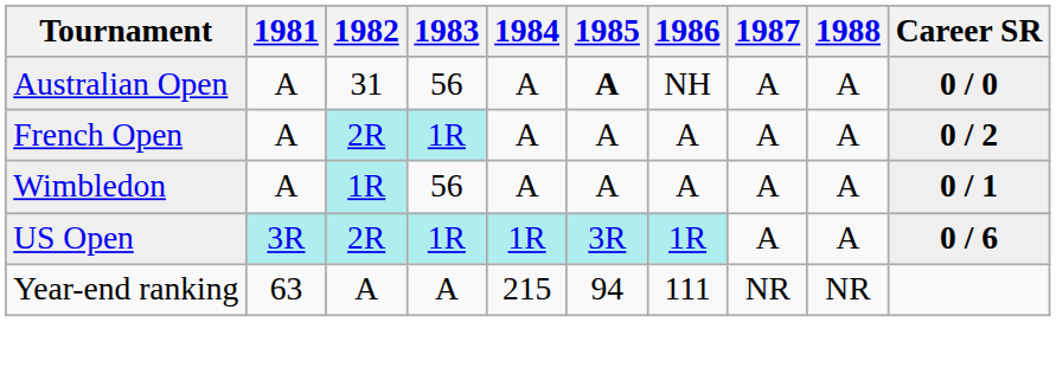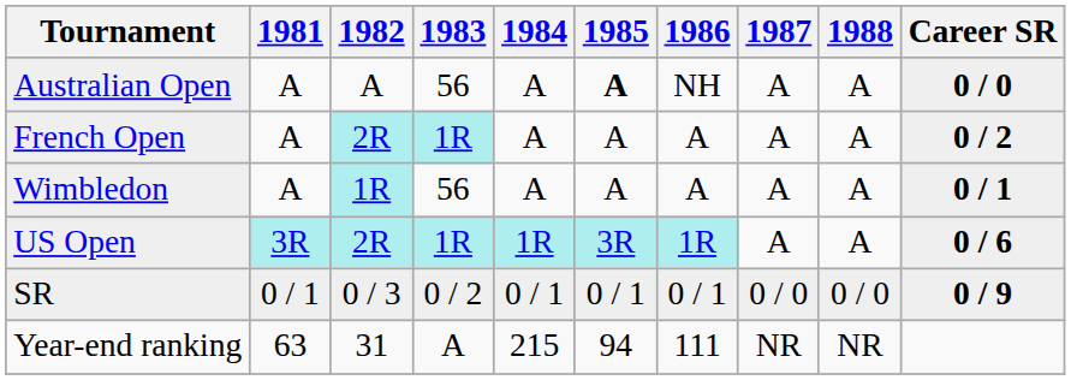Australian Open | 1982: 31 -> A
+ row: SR | 0 / 1 | 0 / 3 | 0 / 2 | 0 / 1 | 0 / 1 | 0 / 1 | 0 / 0 | 0 / 0 | 0 / 9
Year-end ranking | 1982: A -> 31
